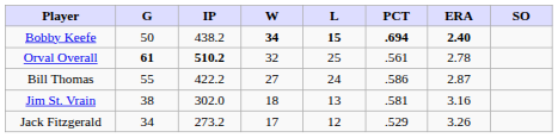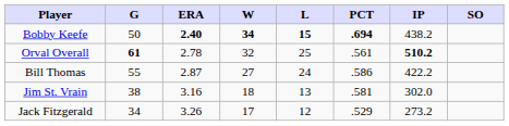columns swapped: IP <-> ERA
